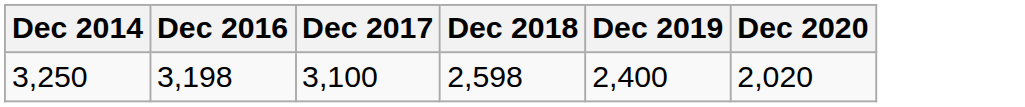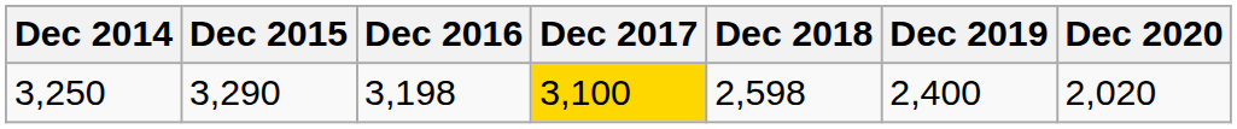+ column: Dec 2015 | 3,290
3,250 | Dec 2017: no background -> gold background
